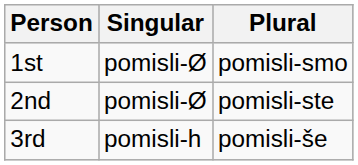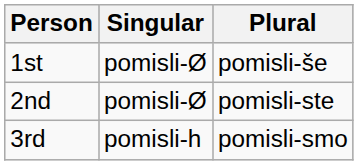1st | Plural: pomisli-smo -> pomisli-še
3rd | Plural: pomisli-še -> pomisli-smo
